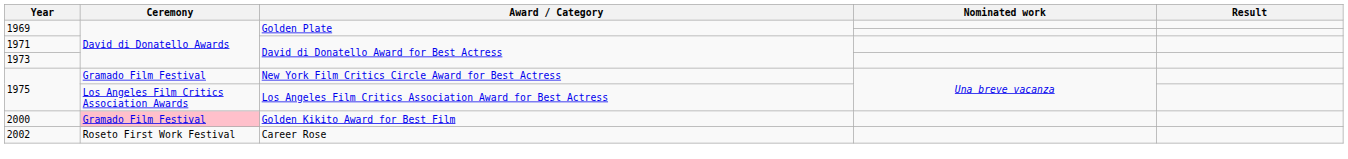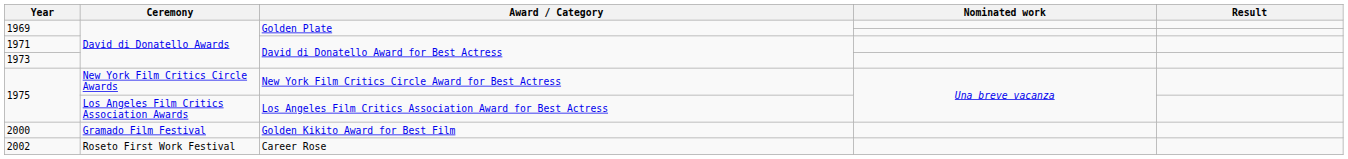1975 / New York Film Critics Circle Award for Best Actress | Ceremony: Gramado Film Festival -> New York Film Critics Circle Awards
2000 | Ceremony: pink background -> no background
